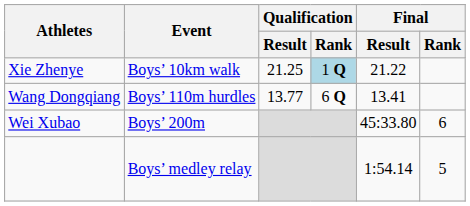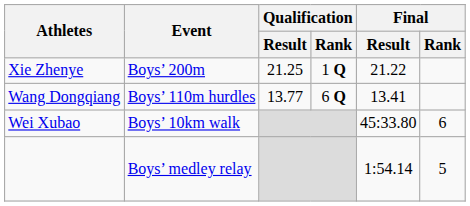Xie Zhenye | Event: Boys’ 10km walk -> Boys’ 200m
Xie Zhenye | Qualification / Rank: lightblue background -> no background
Wei Xubao | Event: Boys’ 200m -> Boys’ 10km walk
